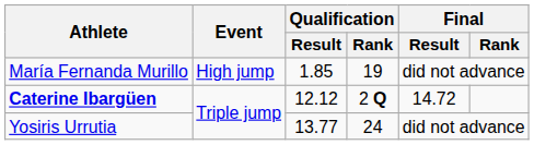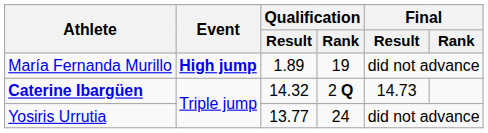María Fernanda Murillo | Event: normal -> bold
María Fernanda Murillo | Qualification / Result: 1.85 -> 1.89
Caterine Ibargüen | Qualification / Result: 12.12 -> 14.32
Caterine Ibargüen | Final / Result: 14.72 -> 14.73
